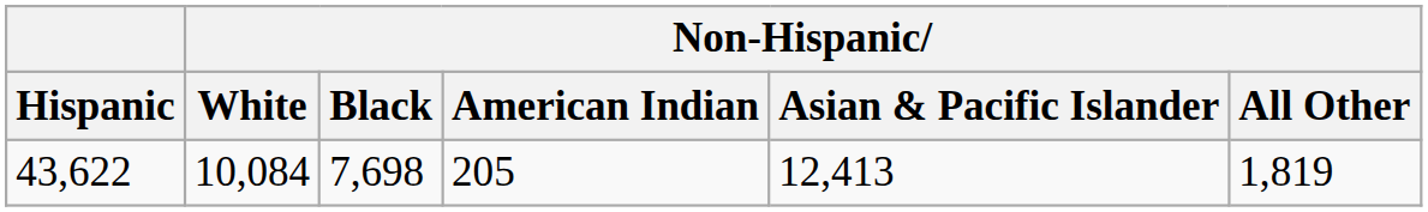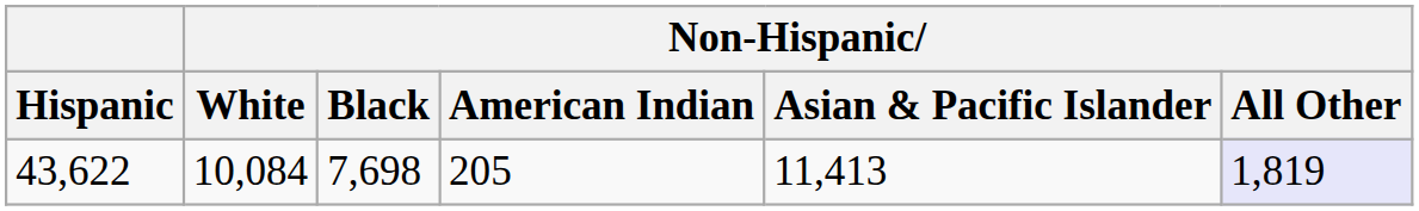43,622 | Non-Hispanic / Asian & Pacific Islander: 12,413 -> 11,413
43,622 | Non-Hispanic / All Other: no background -> lavender background
